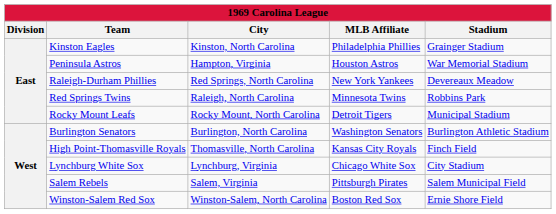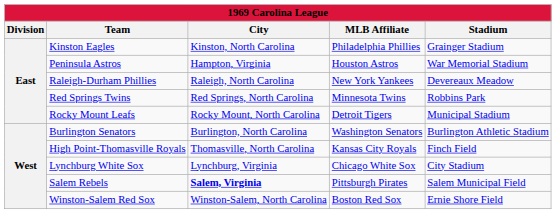Raleigh-Durham Phillies | City: Red Springs, North Carolina -> Raleigh, North Carolina
Red Springs Twins | City: Raleigh, North Carolina -> Red Springs, North Carolina
Salem Rebels | City: normal -> bold
